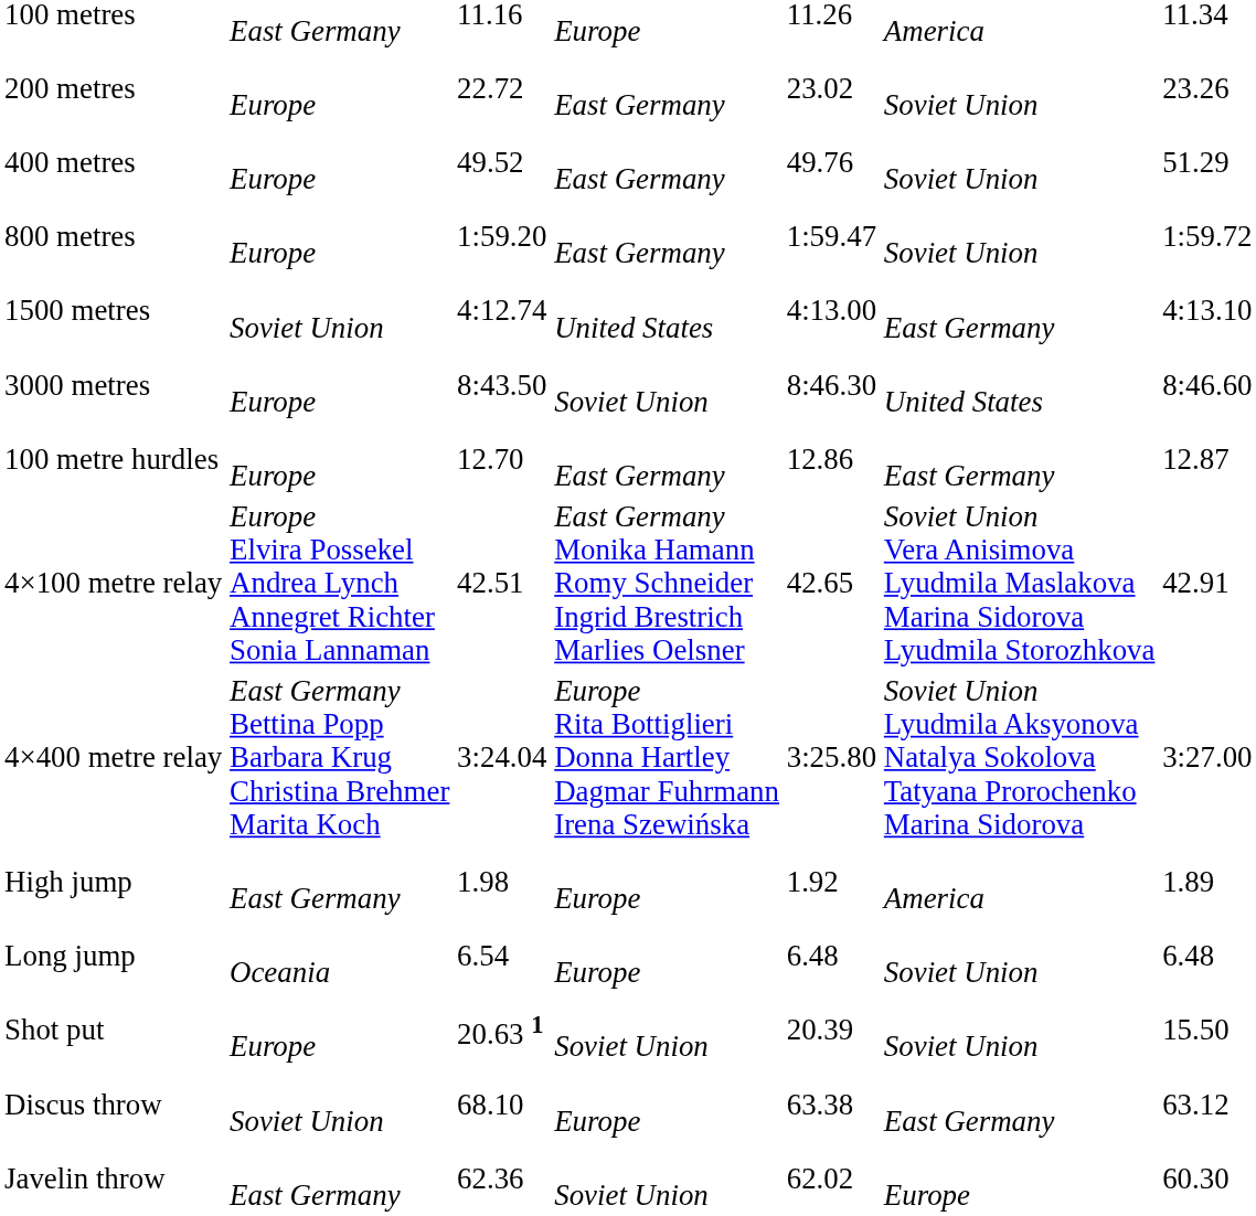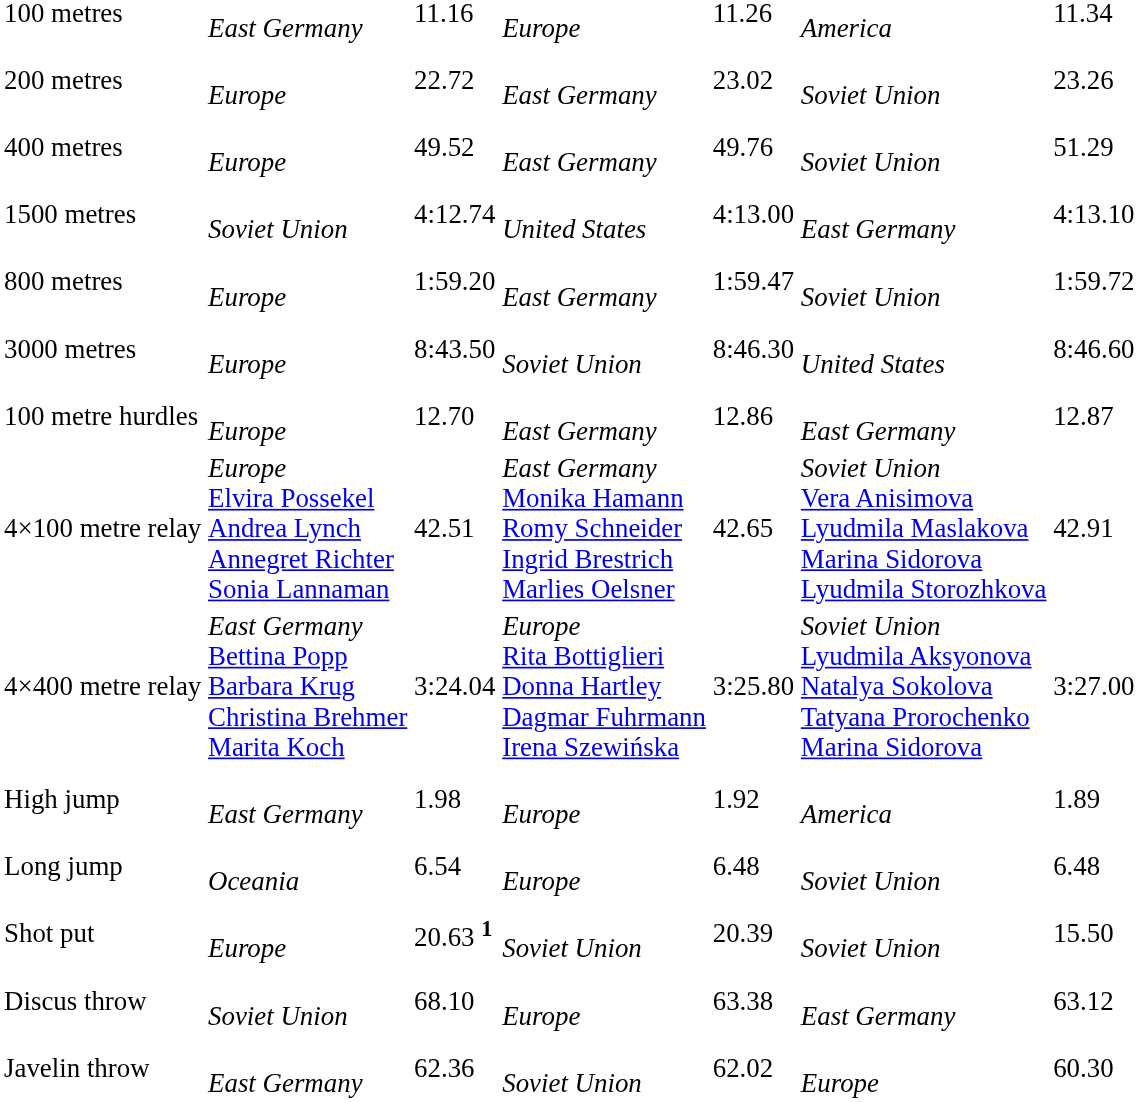rows swapped: 800 metres <-> 1500 metres
